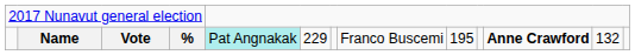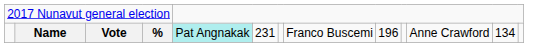Name | column 6: 229 -> 231
Name | column 9: 195 -> 196
Name | column 11: bold -> normal
Name | column 12: 132 -> 134
